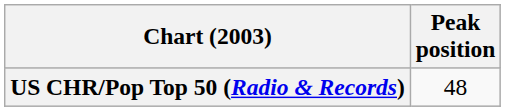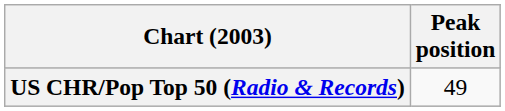US CHR/Pop Top 50 (Radio & Records) | Peak position: 48 -> 49
